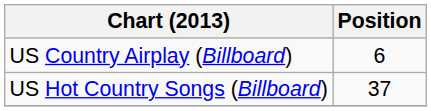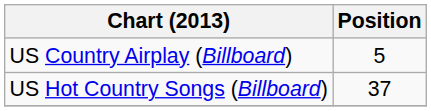US Country Airplay (Billboard) | Position: 6 -> 5
